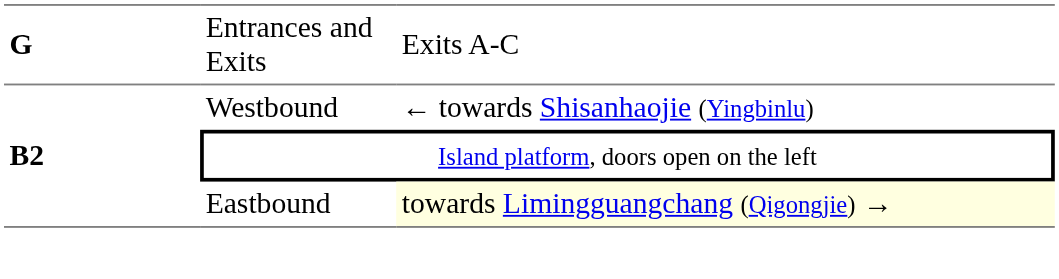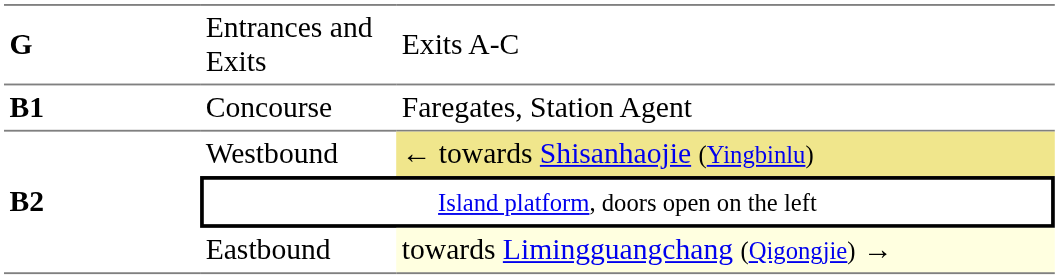+ row: B1 | Concourse | Faregates, Station Agent
Westbound | column 3: no background -> khaki background
